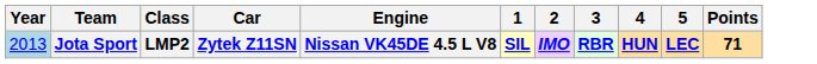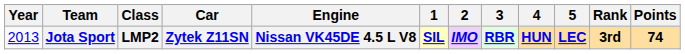+ column: Rank | 3rd
Jota Sport | Year: lightblue background -> no background
Jota Sport | Points: 71 -> 74
